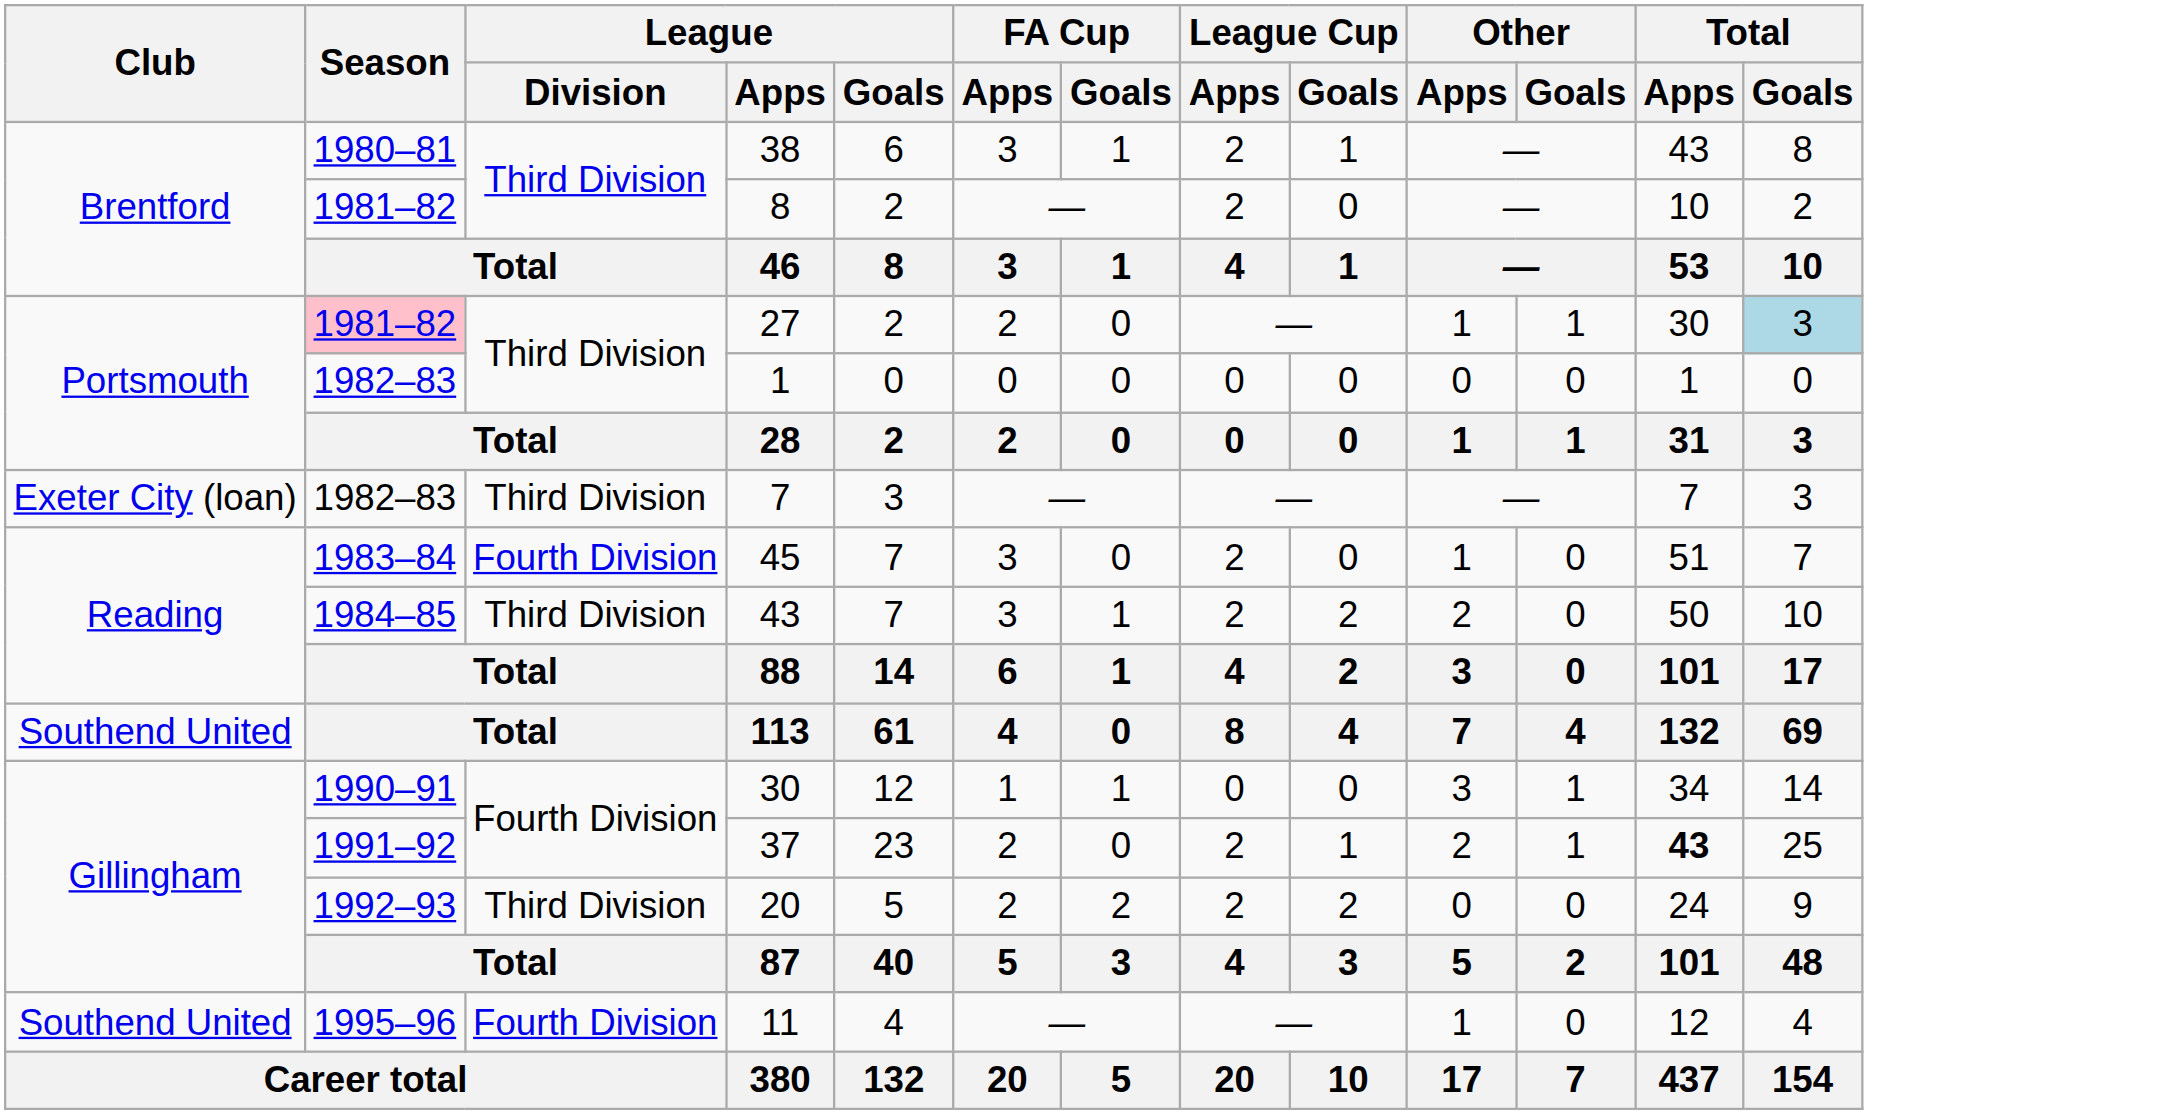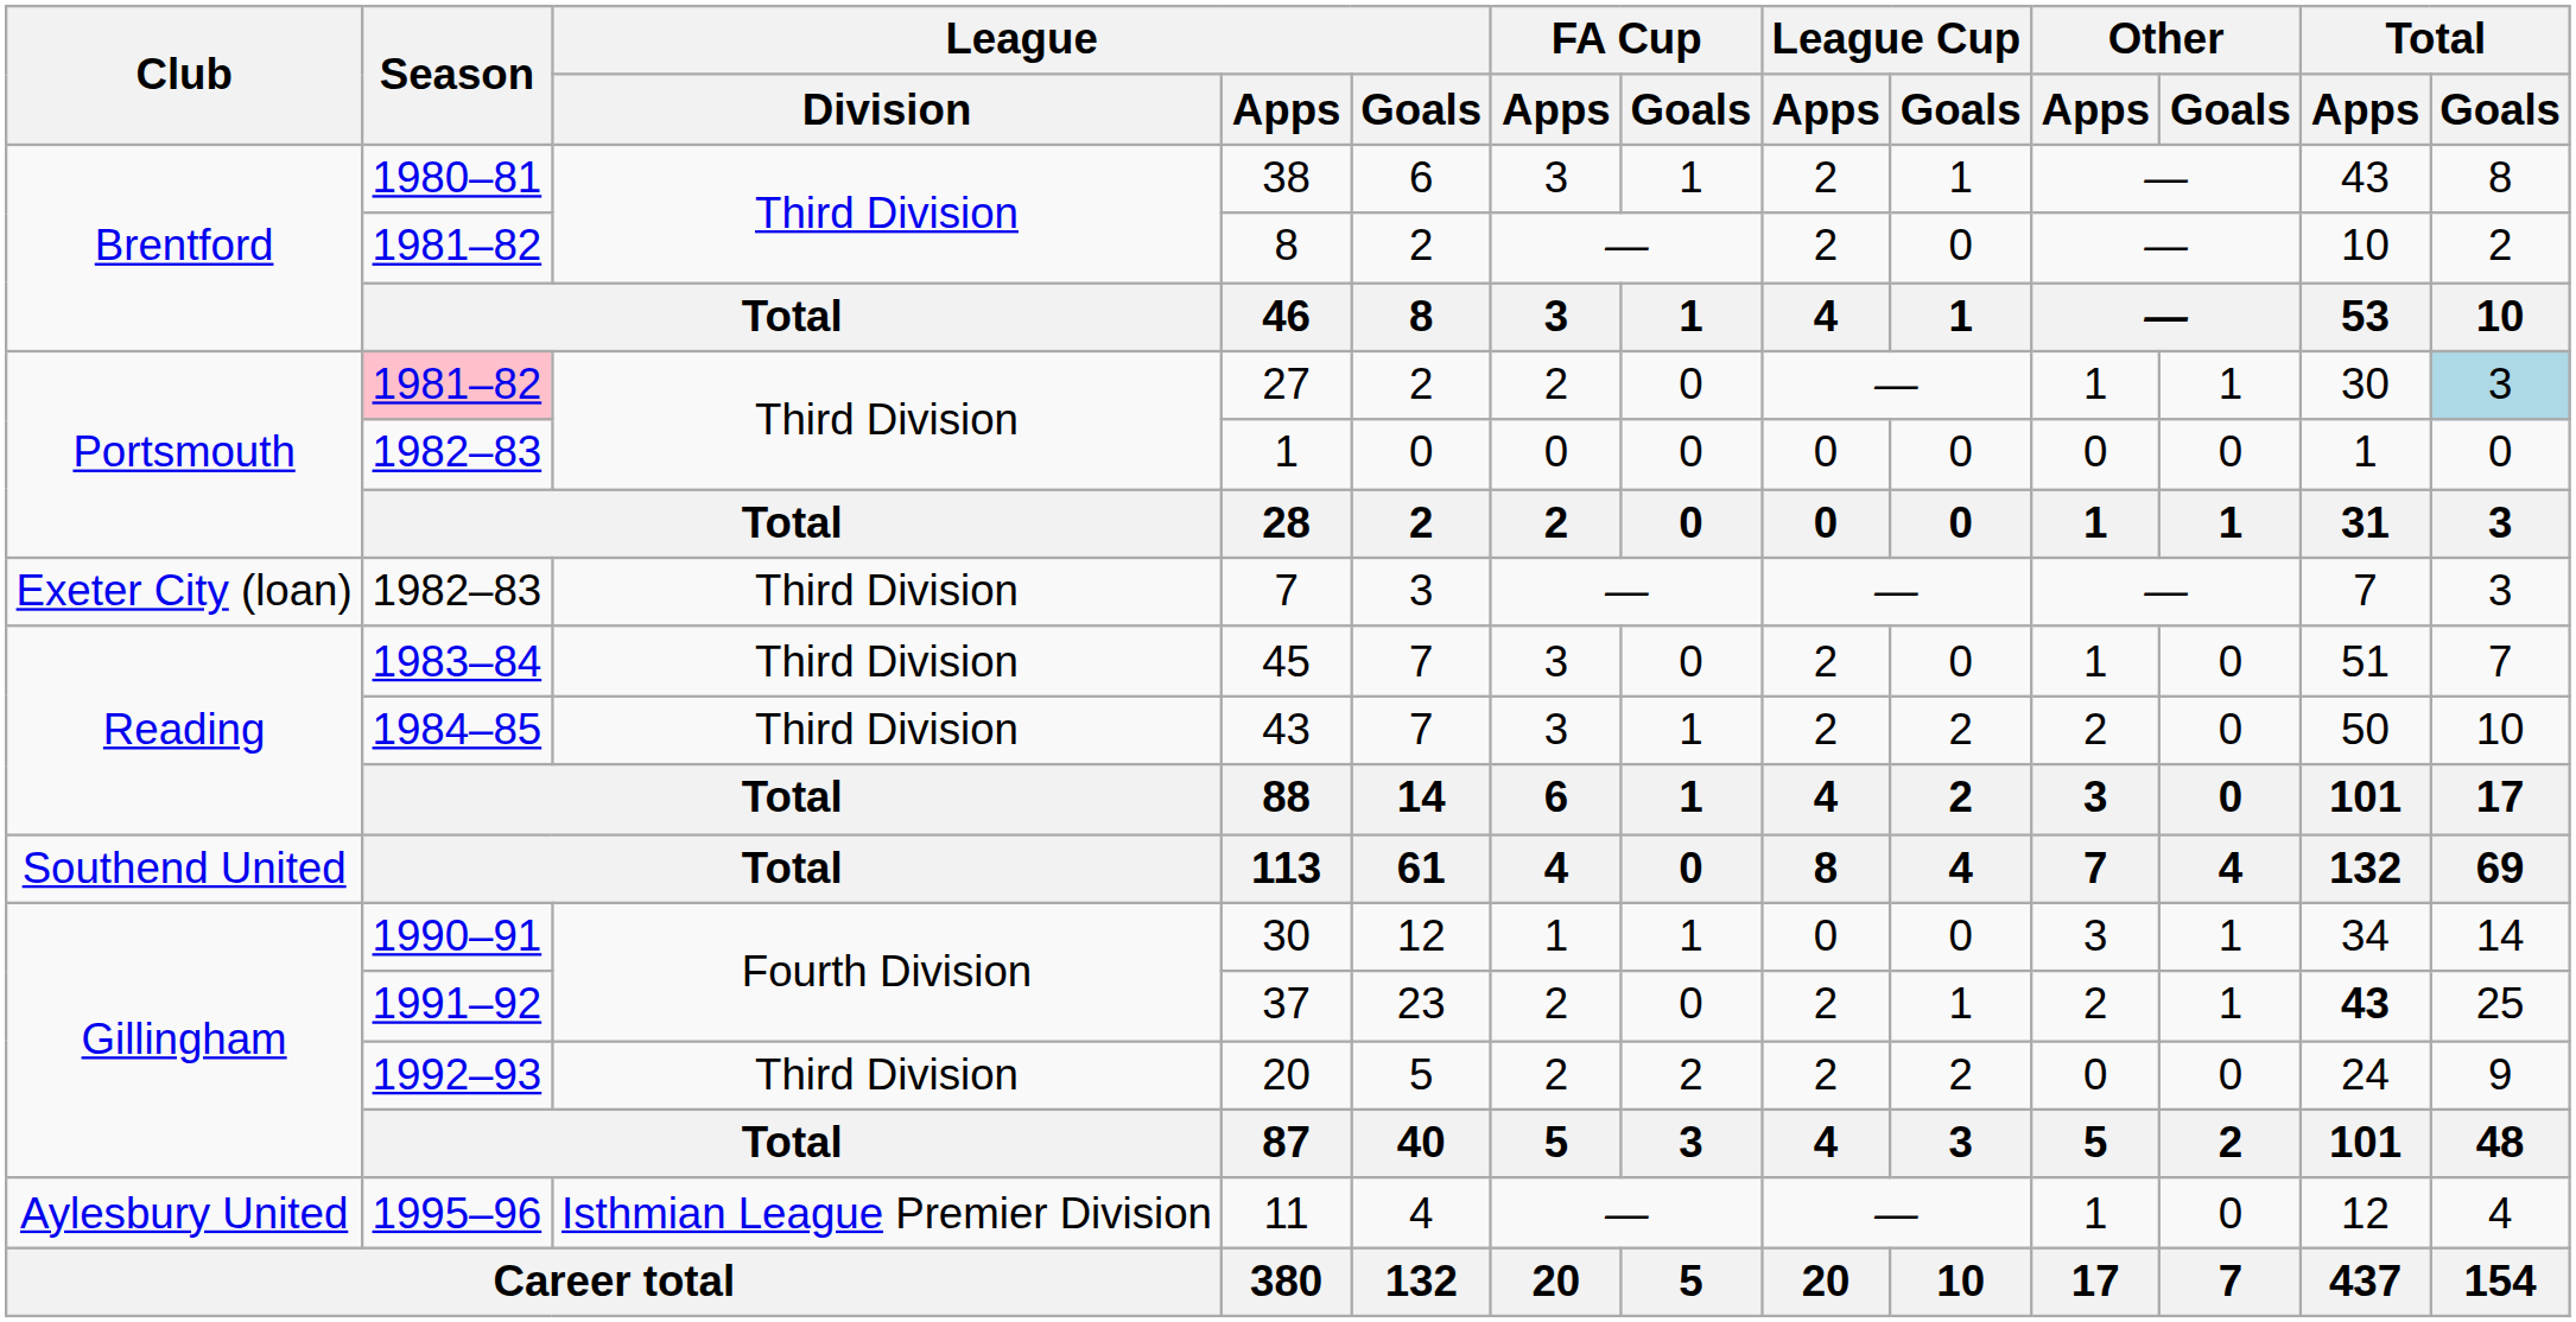45 | League / Division: Fourth Division -> Third Division
11 | Club: Southend United -> Aylesbury United
11 | League / Division: Fourth Division -> Isthmian League Premier Division
